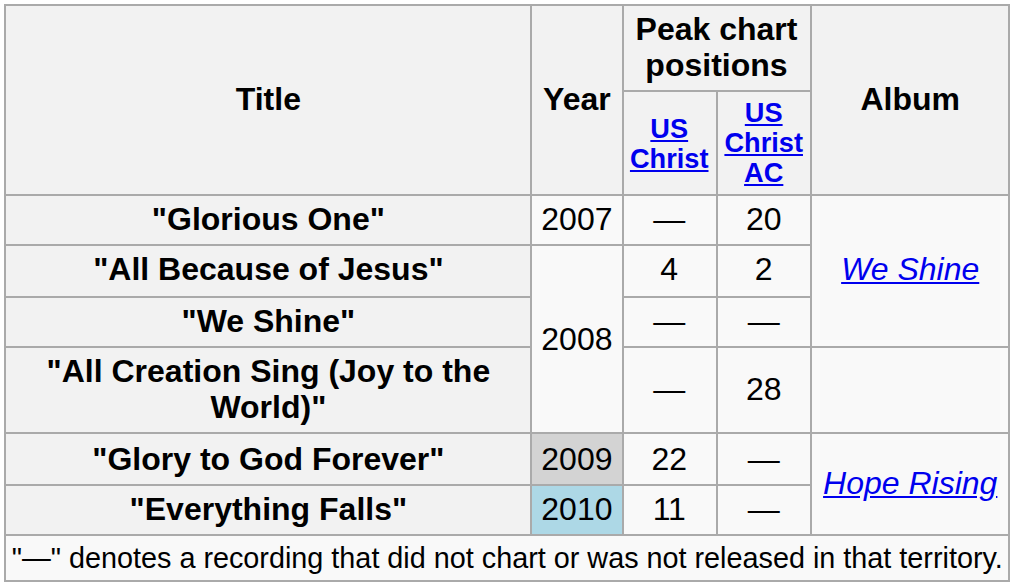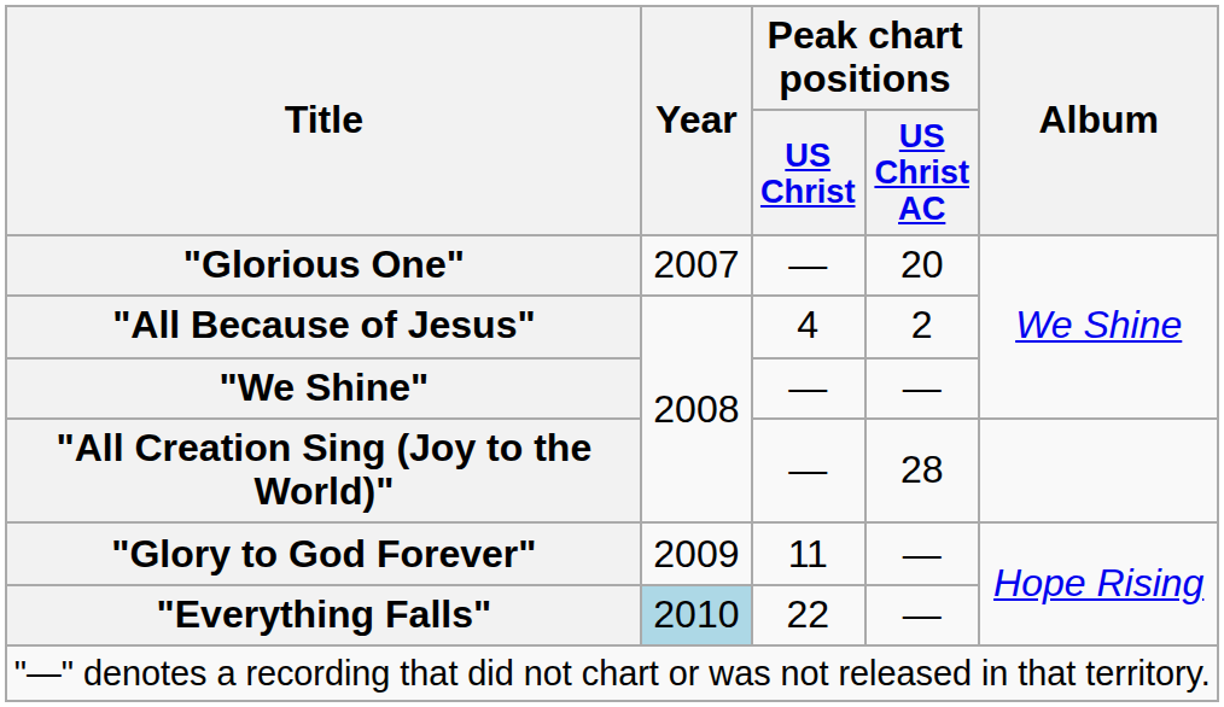"Glory to God Forever" | Year: lightgrey background -> no background
"Glory to God Forever" | Peak chart positions / US Christ: 22 -> 11
"Everything Falls" | Peak chart positions / US Christ: 11 -> 22
